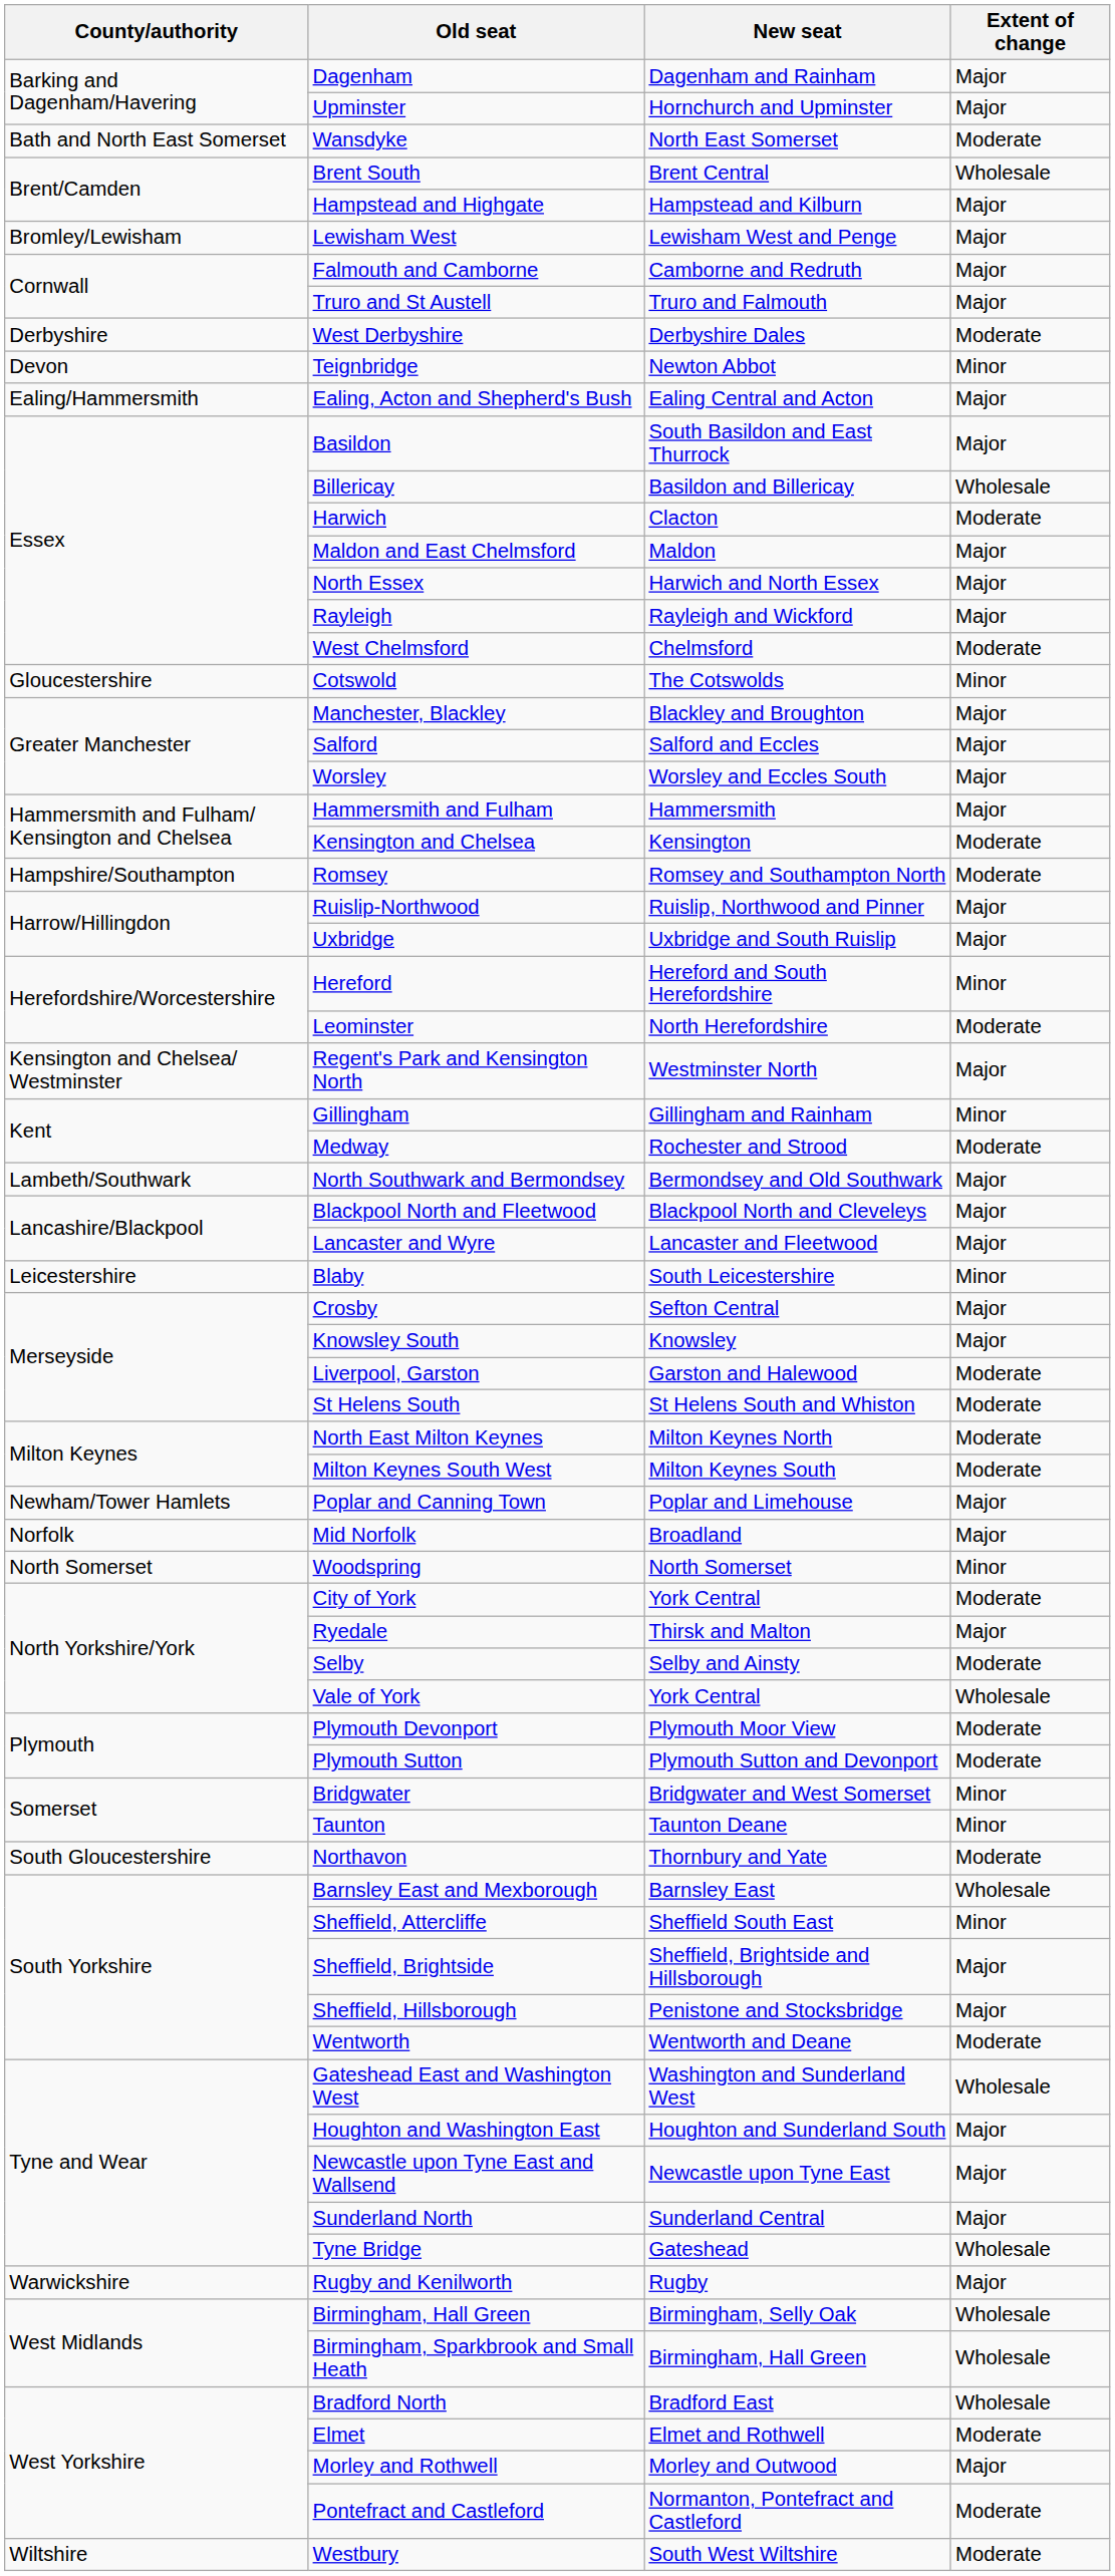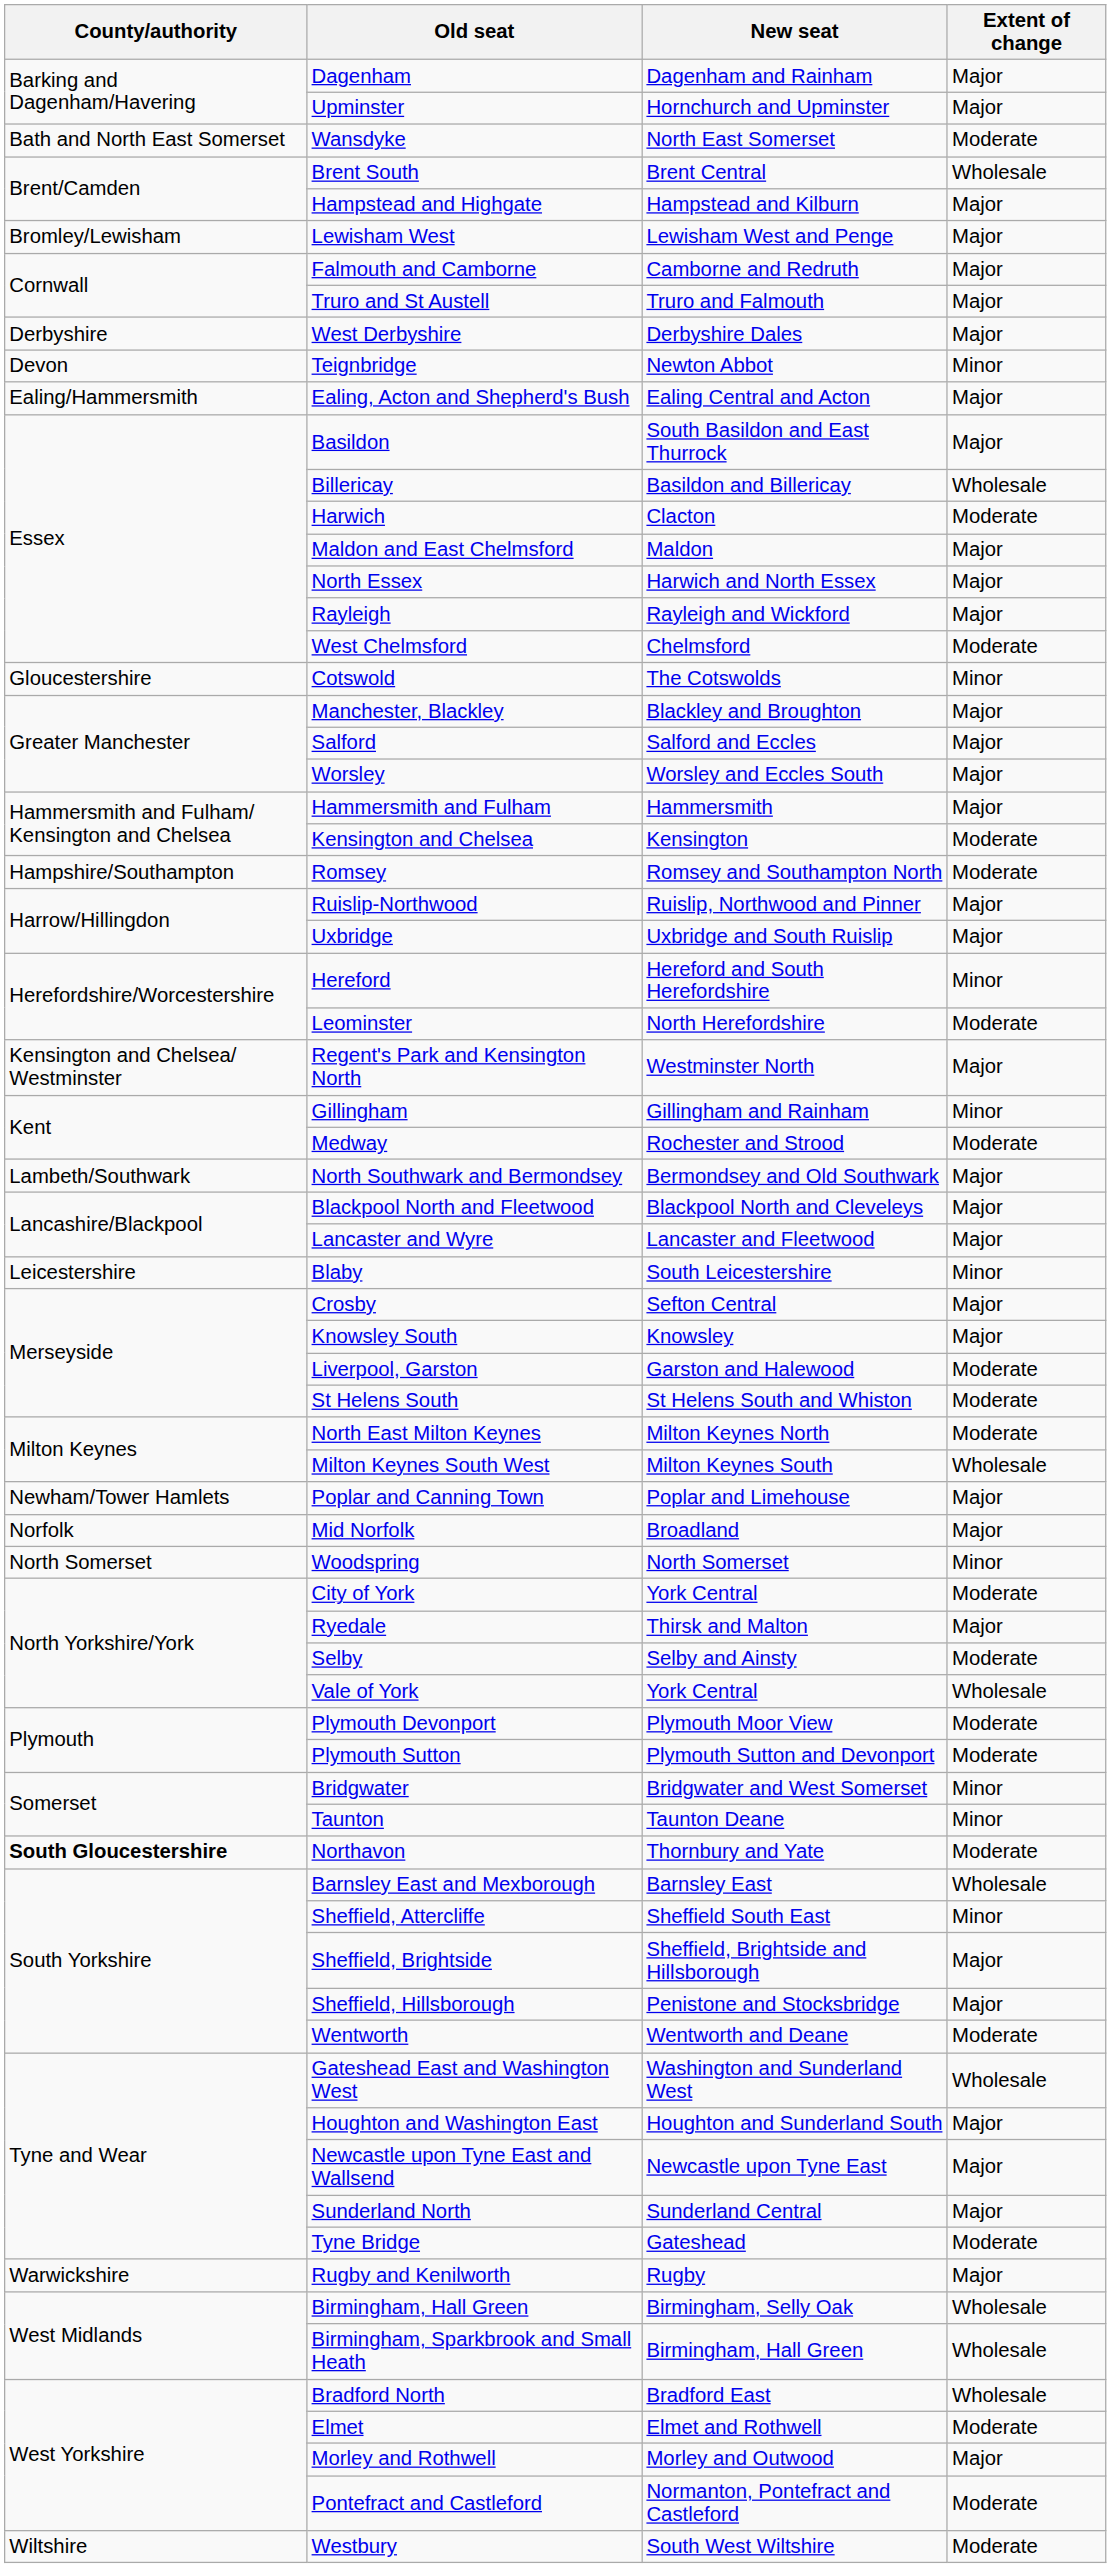West Derbyshire | Extent of change: Moderate -> Major
Milton Keynes South West | Extent of change: Moderate -> Wholesale
Northavon | County/authority: normal -> bold
Tyne Bridge | Extent of change: Wholesale -> Moderate
